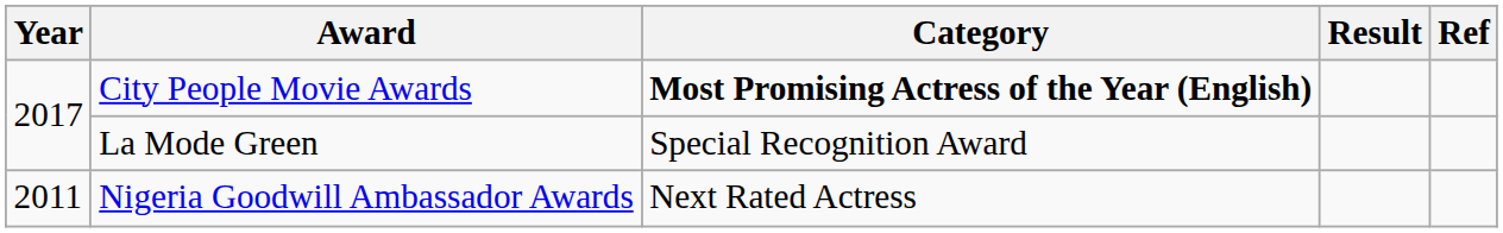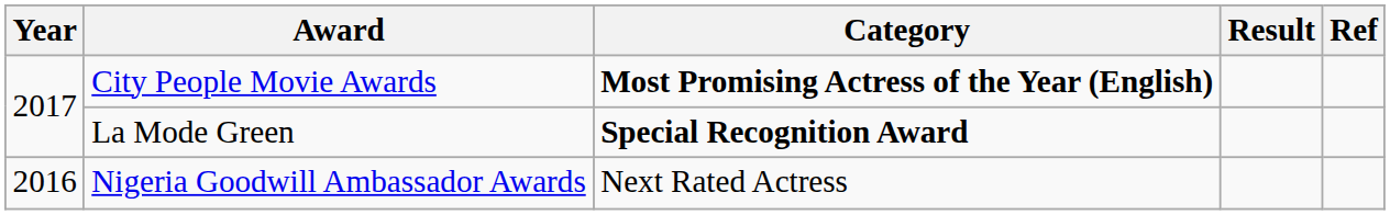La Mode Green | Category: normal -> bold
Nigeria Goodwill Ambassador Awards | Year: 2011 -> 2016
